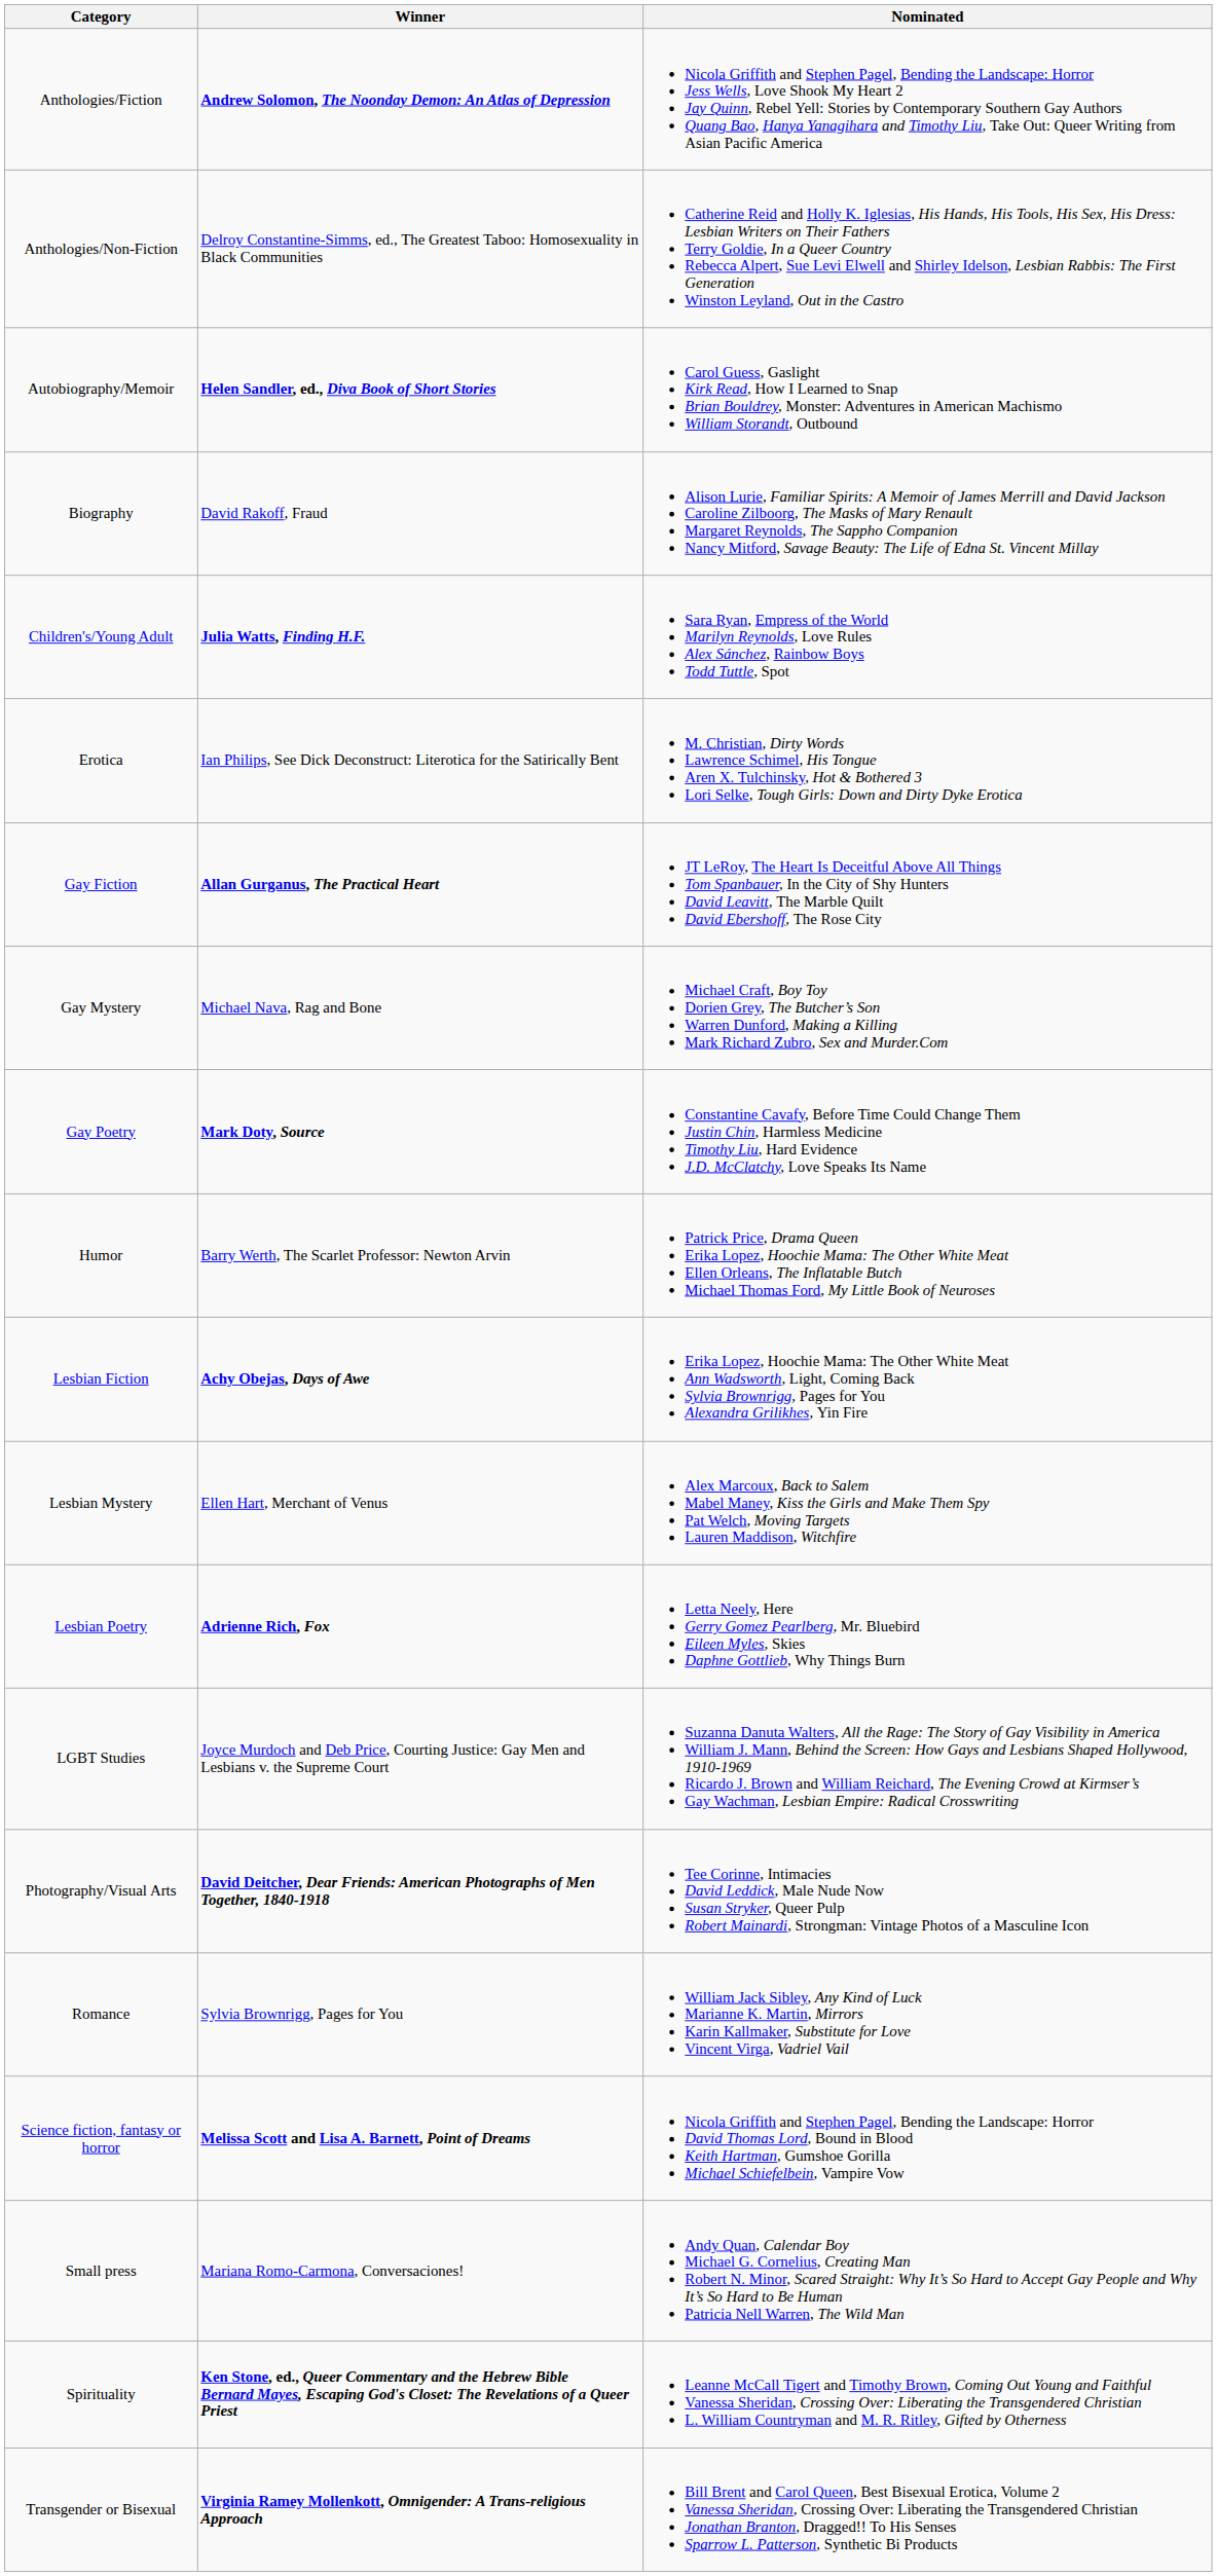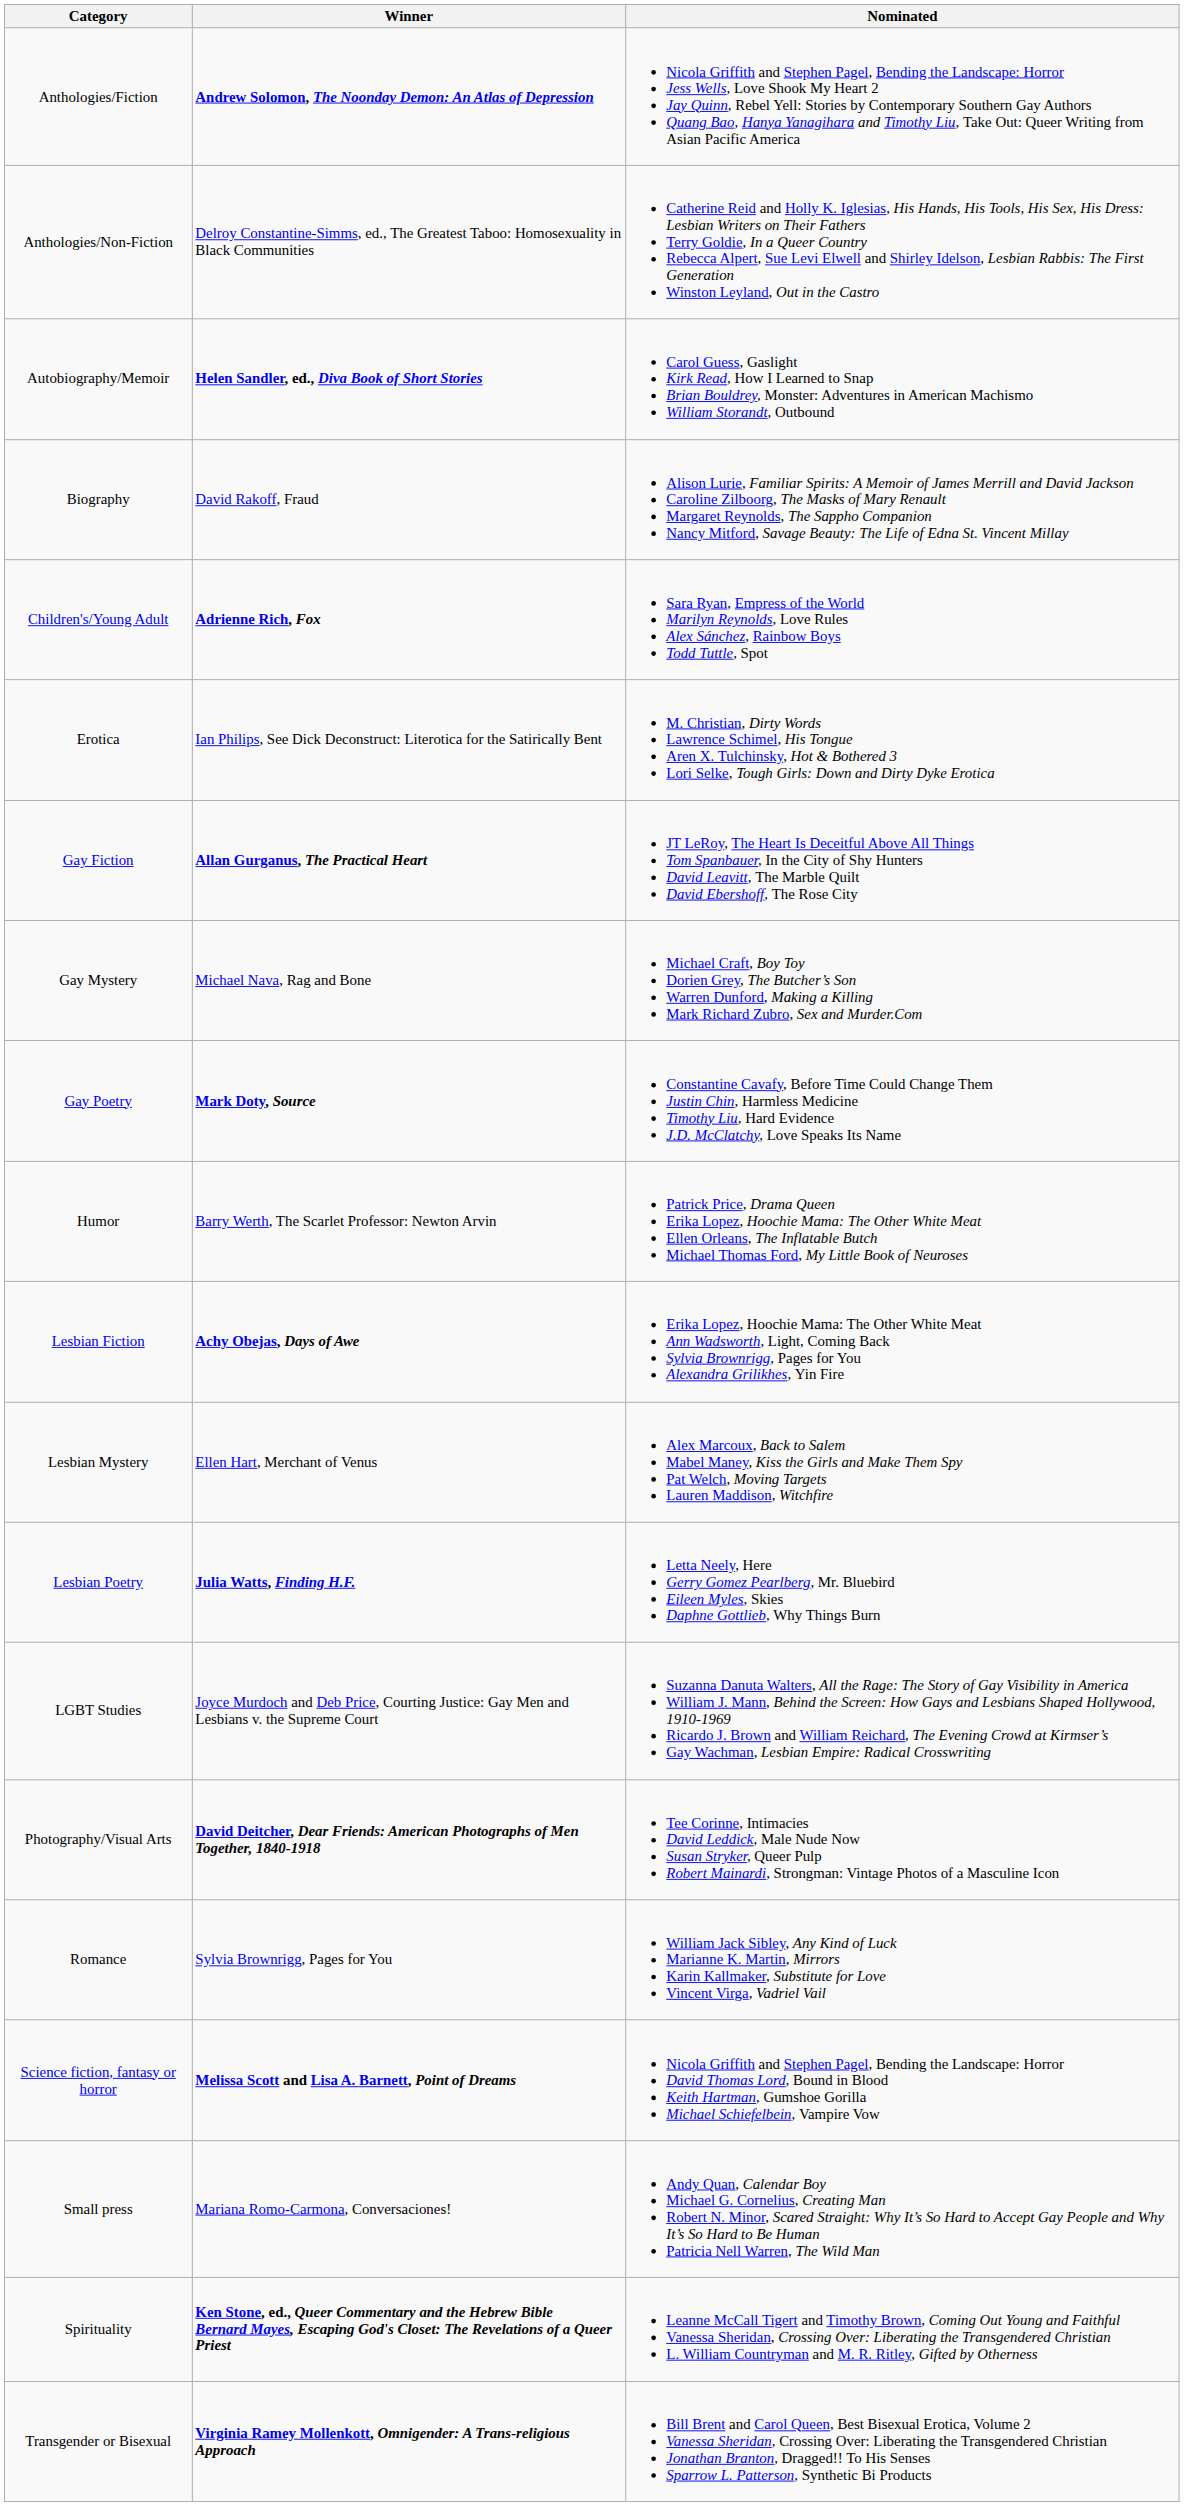Children's/Young Adult | Winner: Julia Watts, Finding H.F. -> Adrienne Rich, Fox
Lesbian Poetry | Winner: Adrienne Rich, Fox -> Julia Watts, Finding H.F.
